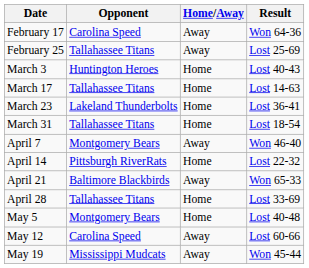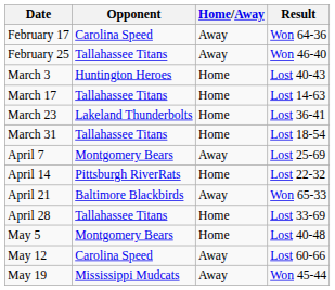February 25 | Result: Lost 25-69 -> Won 46-40
April 7 | Result: Won 46-40 -> Lost 25-69
